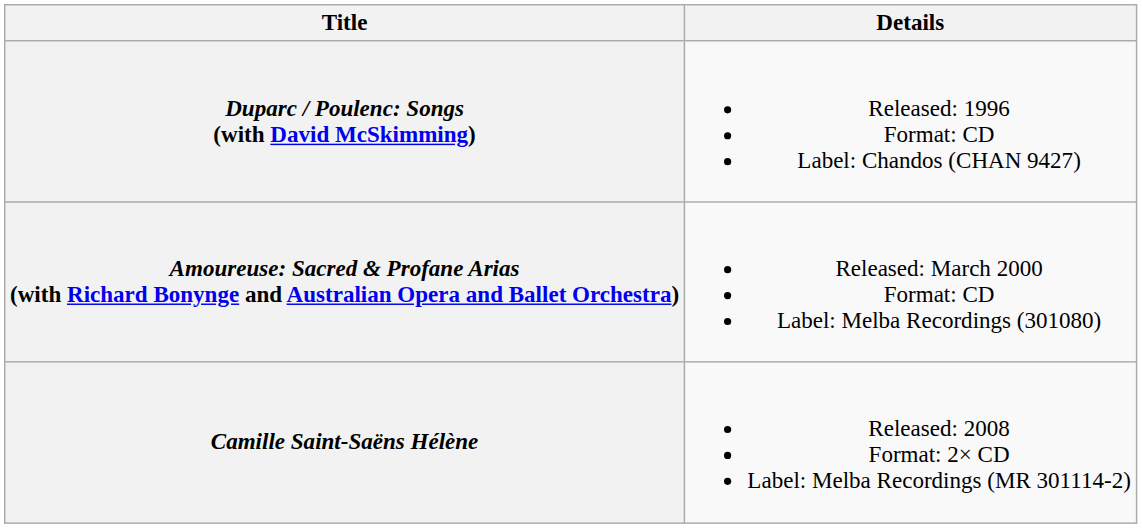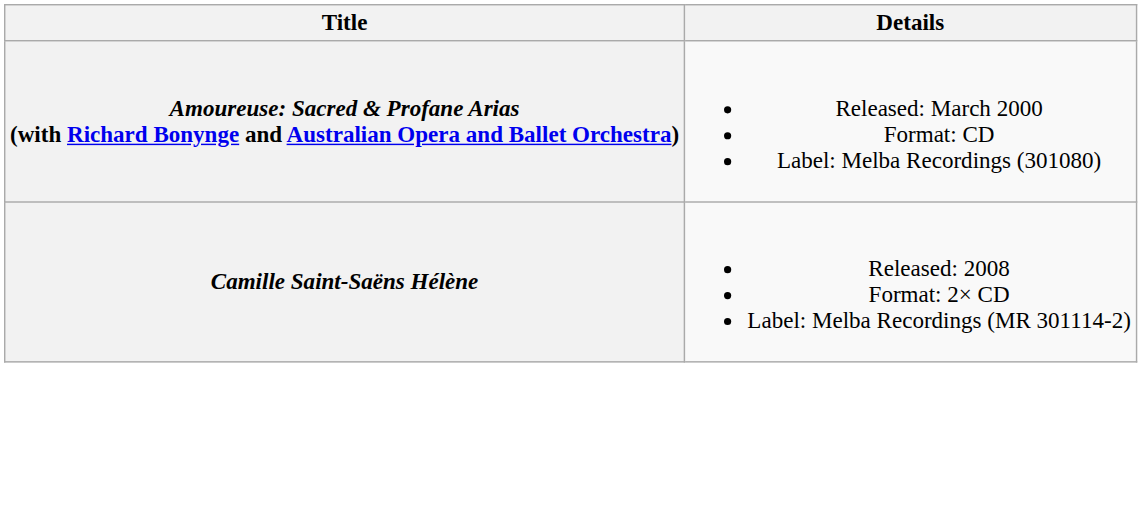- row: Duparc / Poulenc: Songs (with David McSkimming) | Released: 1996 Format: CD Label: Chandos (CHAN 9427)
